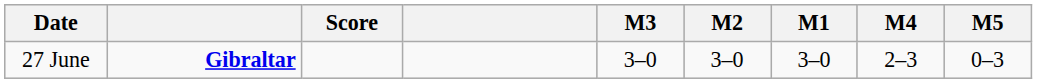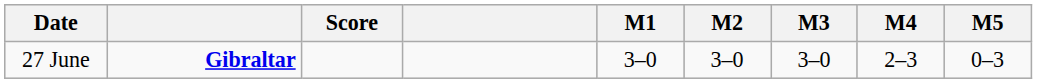columns swapped: M1 <-> M3
